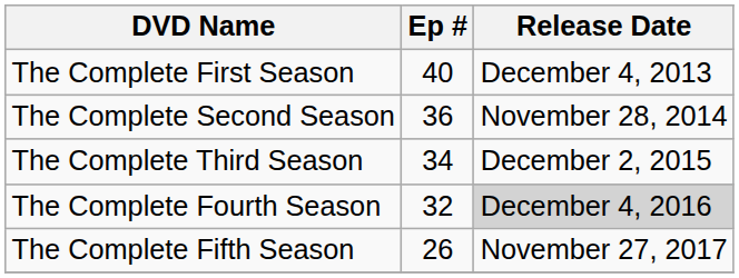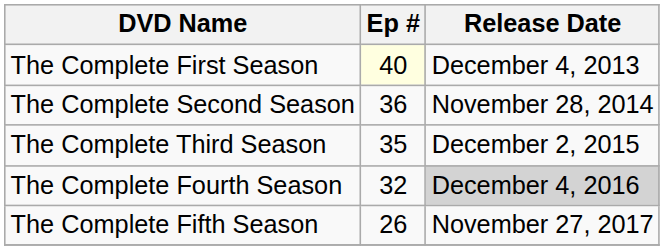The Complete First Season | Ep #: no background -> lightyellow background
The Complete Third Season | Ep #: 34 -> 35
